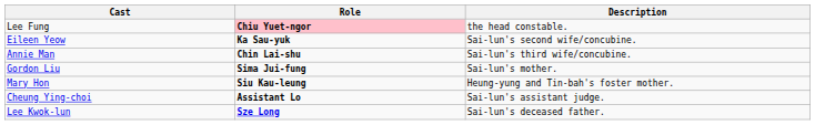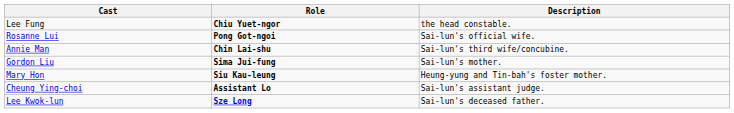Lee Fung | Role: pink background -> no background
+ row: Rosanne Lui | Pong Got-ngoi | Sai-lun's official wife.
- row: Eileen Yeow | Ka Sau-yuk | Sai-lun's second wife/concubine.
